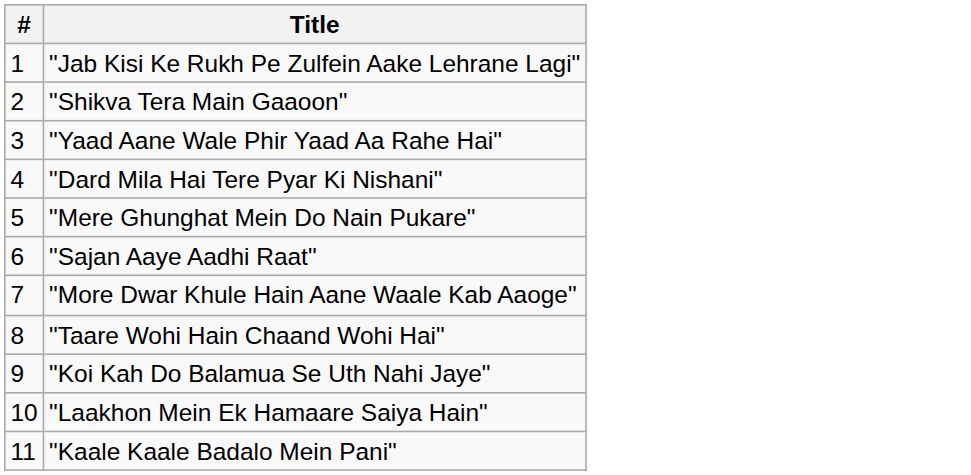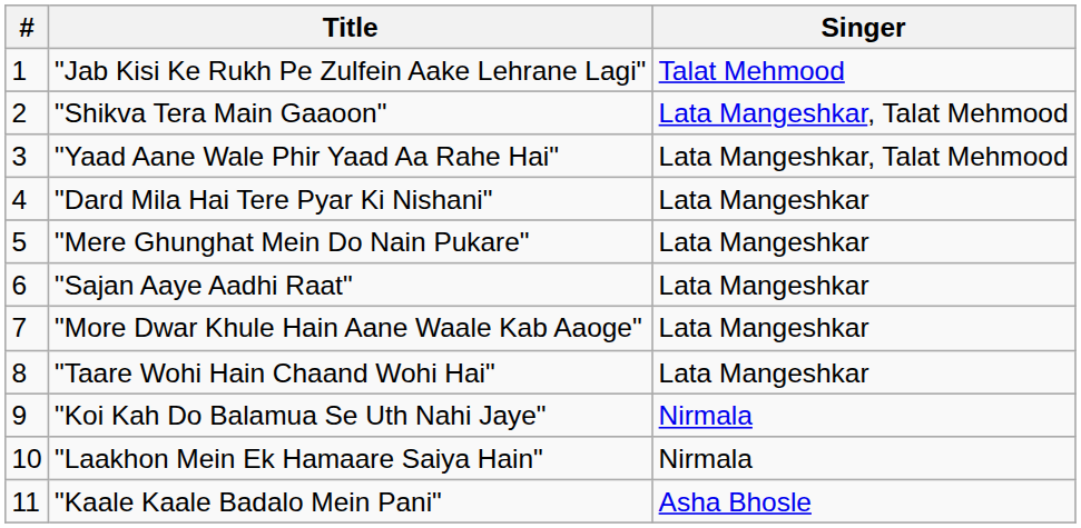+ column: Singer | Talat Mehmood | Lata Mangeshkar, Talat Mehmood | Lata Mangeshkar, Talat Mehmood | Lata Mangeshkar | Lata Mangeshkar | Lata Mangeshkar | Lata Mangeshkar | Lata Mangeshkar | Nirmala | Nirmala | Asha Bhosle
